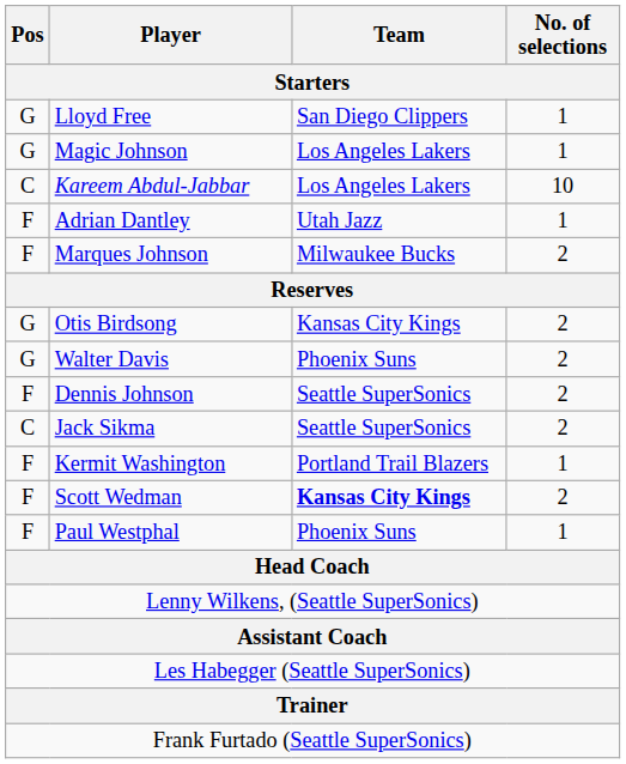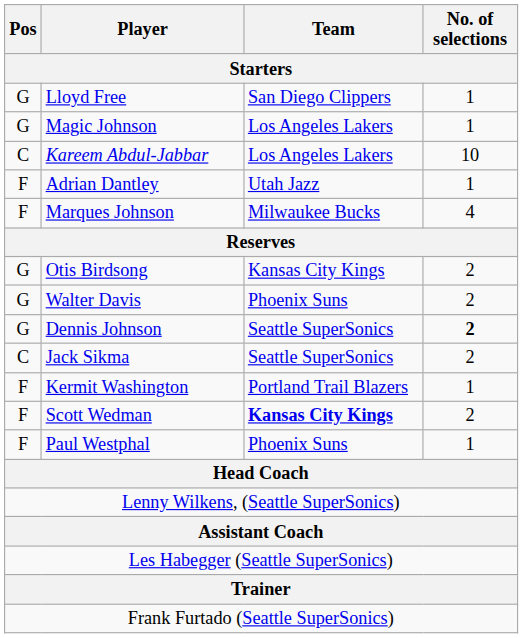Marques Johnson | No. of selections: 2 -> 4
Dennis Johnson | Pos: F -> G
Dennis Johnson | No. of selections: normal -> bold
